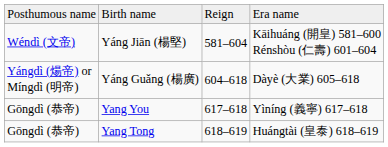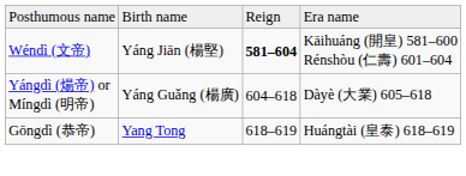Yáng Jiān (楊堅) | column 3: normal -> bold
- row: Gōngdì (恭帝) | Yang You | 617–618 | Yìníng (義寧) 617–618
